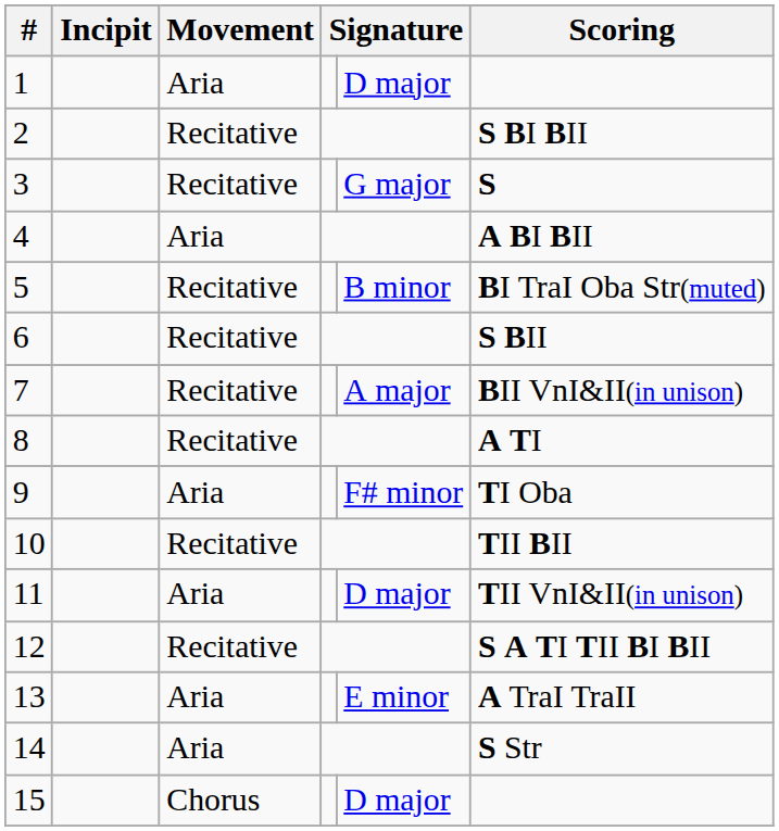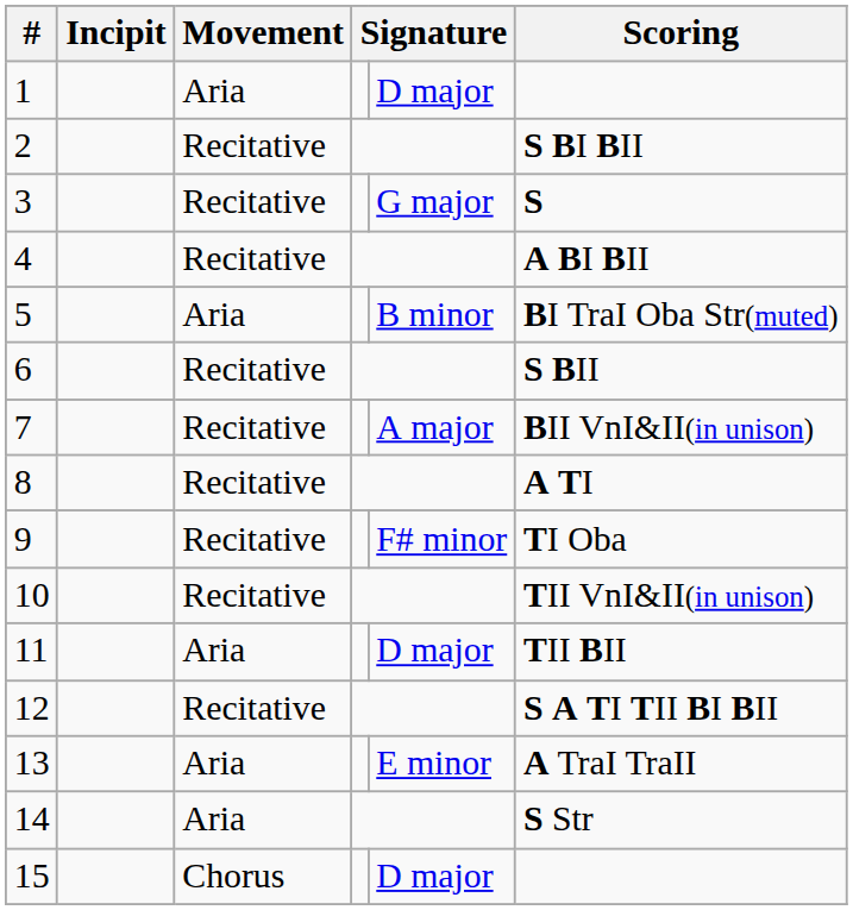4 | Movement: Aria -> Recitative
5 | Movement: Recitative -> Aria
9 | Movement: Aria -> Recitative
10 | Scoring: TII BII -> TII VnI&II(in unison)
11 | Scoring: TII VnI&II(in unison) -> TII BII
